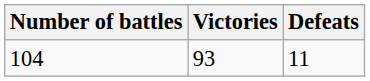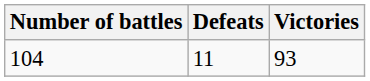columns swapped: Victories <-> Defeats
